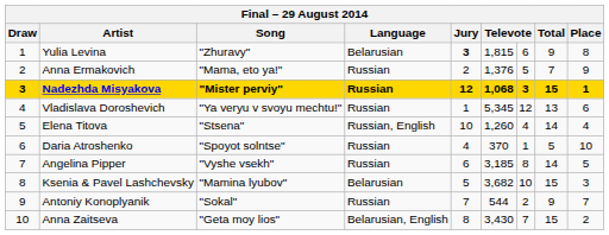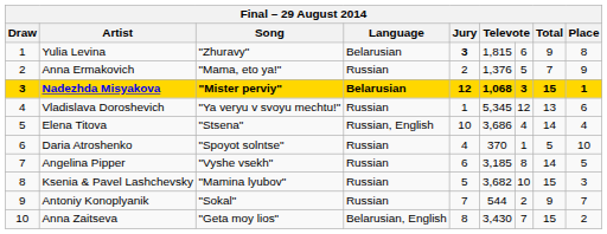Nadezhda Misyakova | Language: Russian -> Belarusian
Elena Titova | column 6: 1,260 -> 3,686
Ksenia & Pavel Lashchevsky | Language: Belarusian -> Russian
